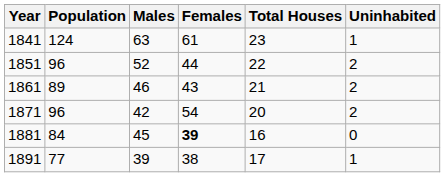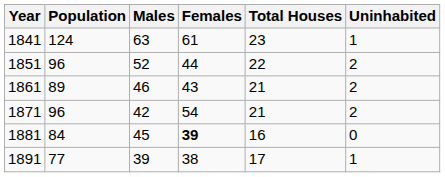1871 | Total Houses: 20 -> 21
